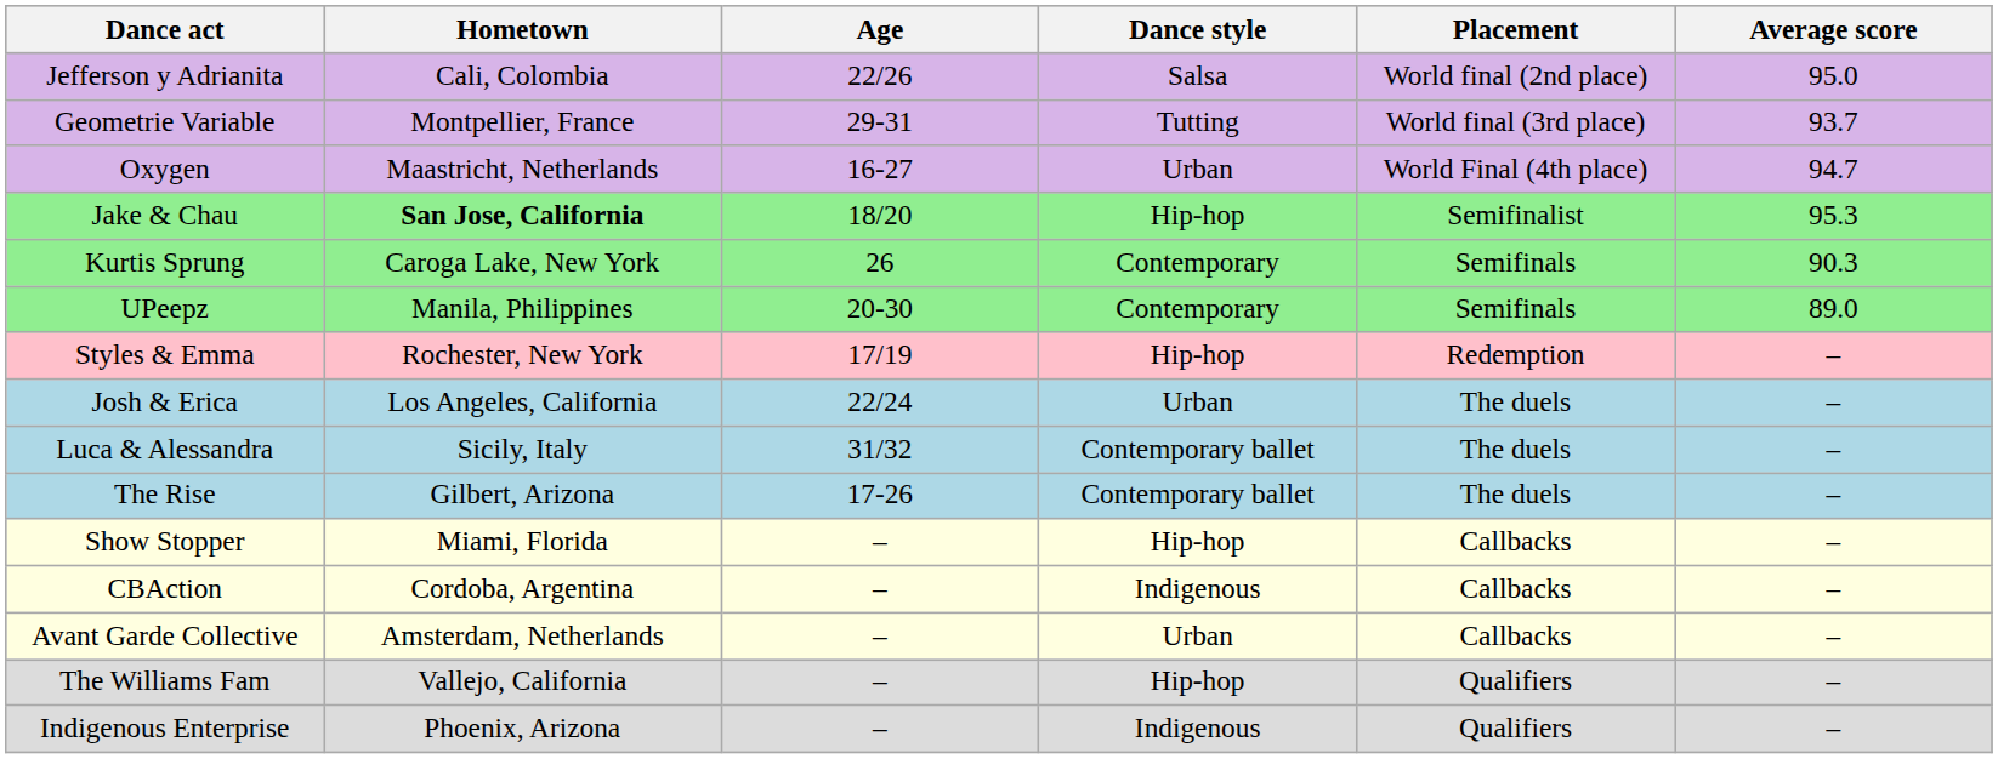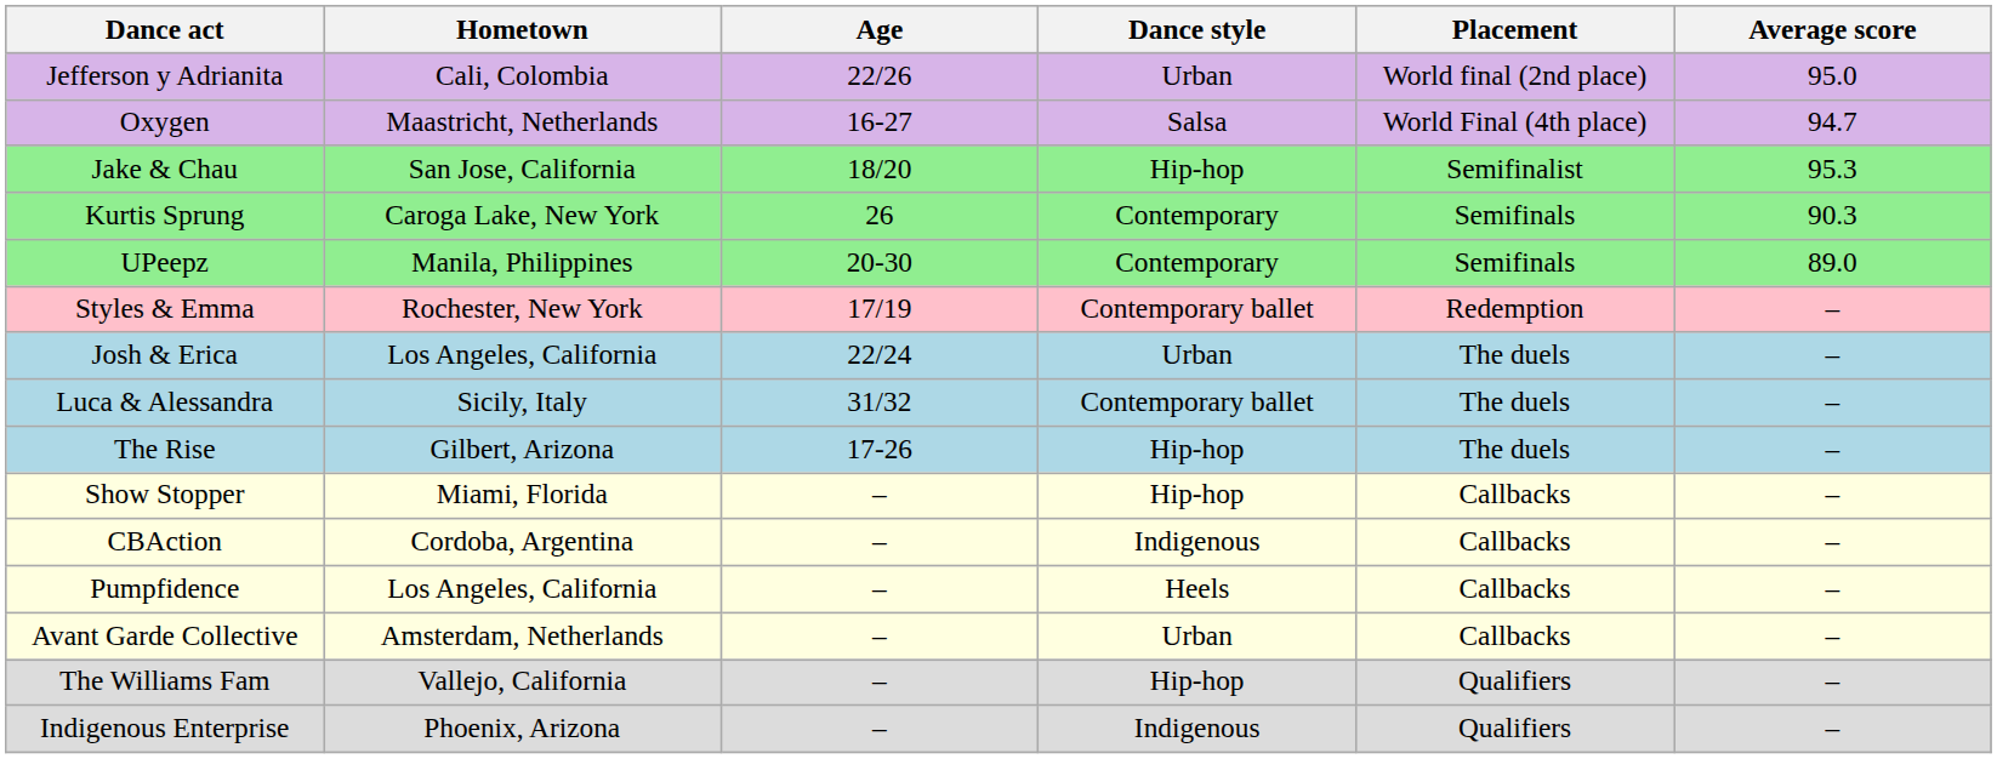Jefferson y Adrianita | Dance style: Salsa -> Urban
- row: Geometrie Variable | Montpellier, France | 29-31 | Tutting | World final (3rd place) | 93.7
Oxygen | Dance style: Urban -> Salsa
Jake & Chau | Hometown: bold -> normal
Styles & Emma | Dance style: Hip-hop -> Contemporary ballet
The Rise | Dance style: Contemporary ballet -> Hip-hop
+ row: Pumpfidence | Los Angeles, California | – | Heels | Callbacks | –
